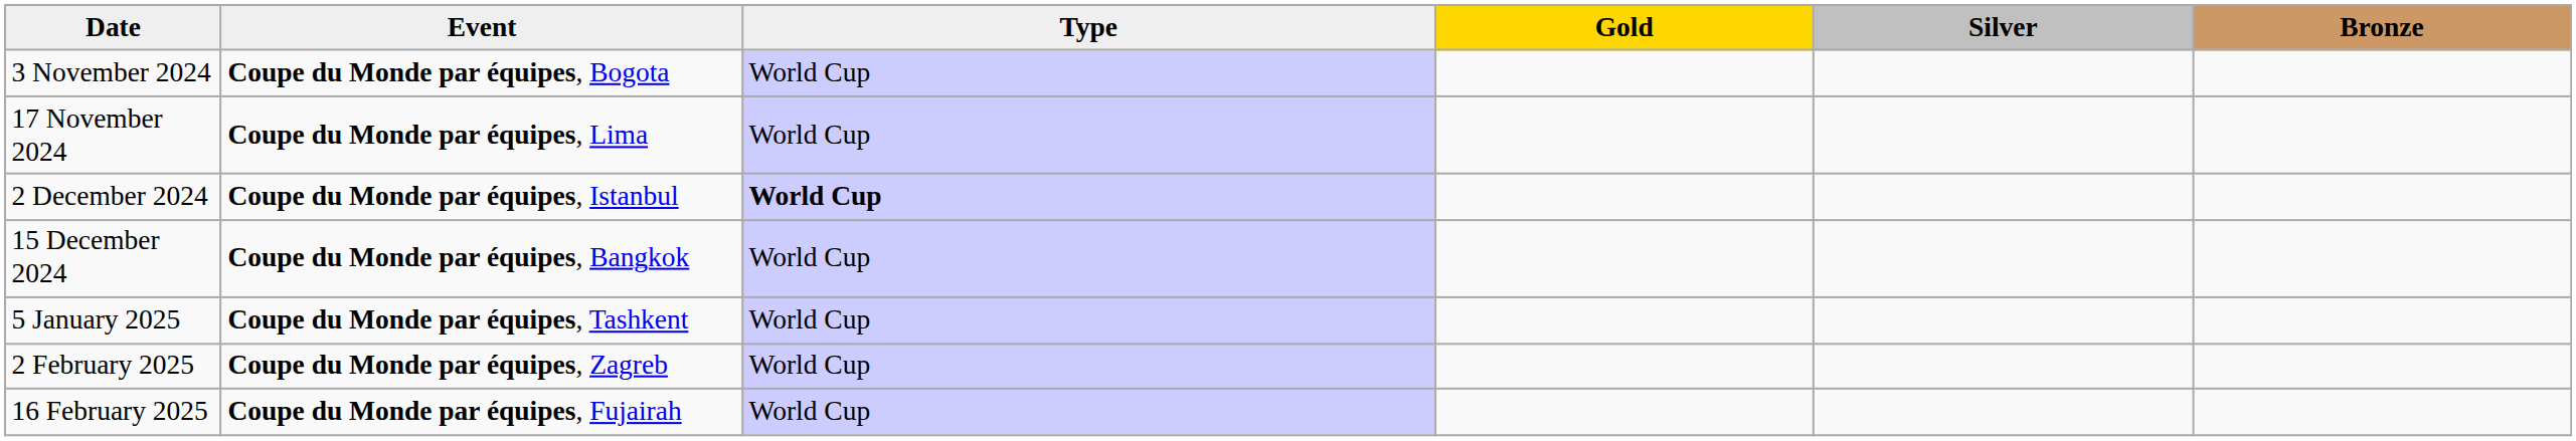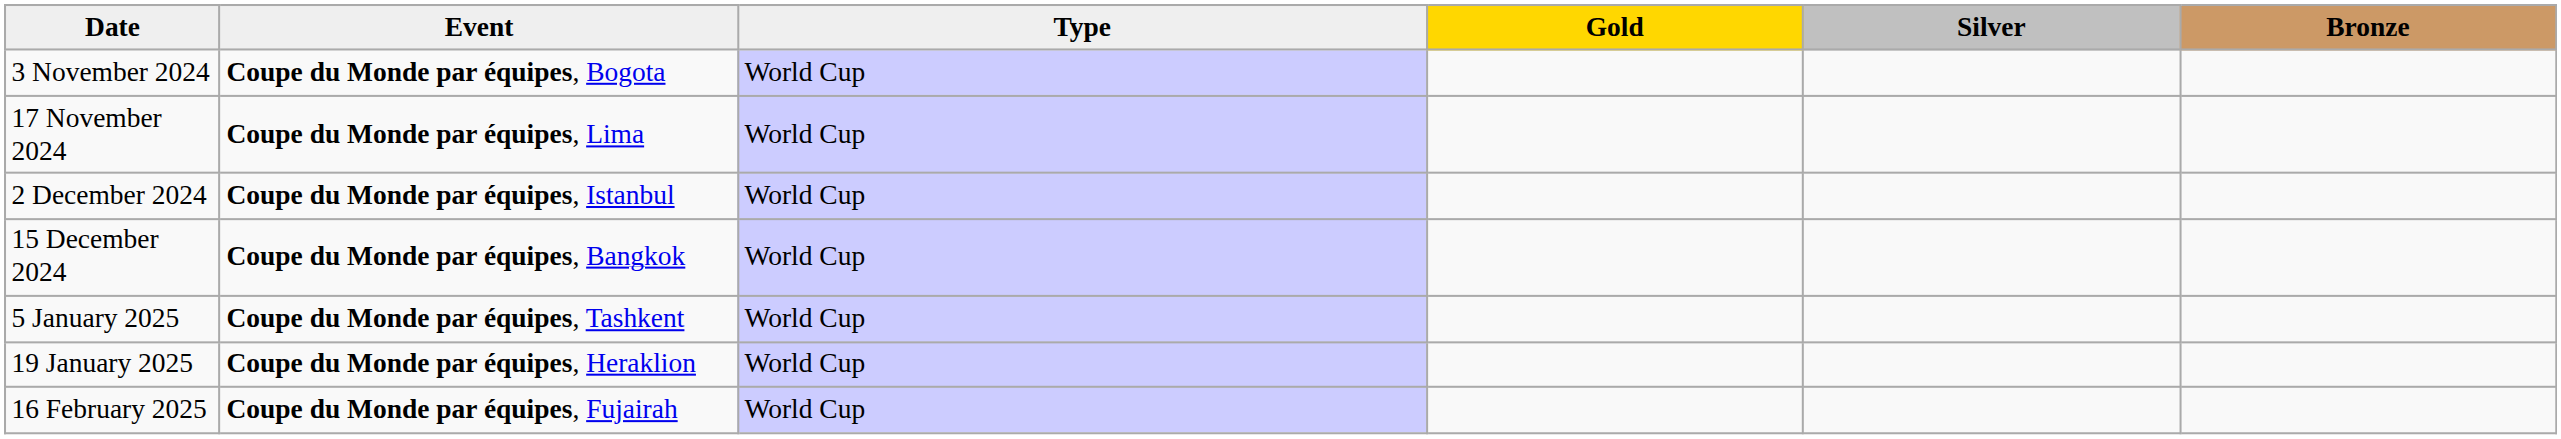2 December 2024 | Type: bold -> normal
+ row: 19 January 2025 | Coupe du Monde par équipes, Heraklion | World Cup
- row: 2 February 2025 | Coupe du Monde par équipes, Zagreb | World Cup
